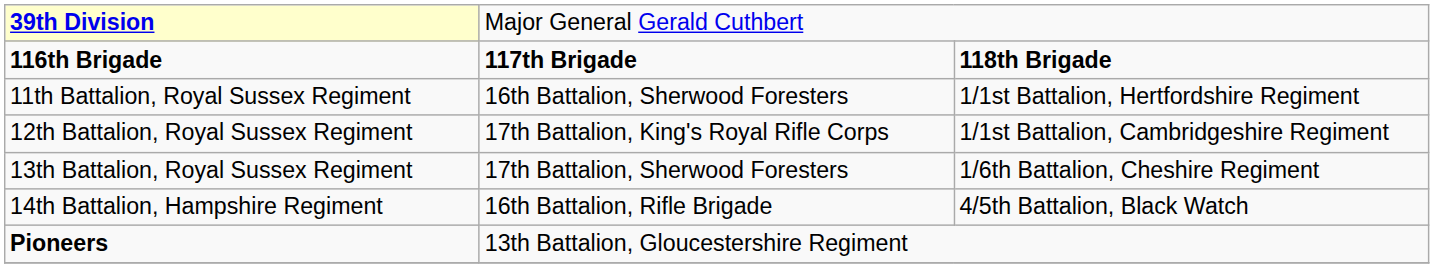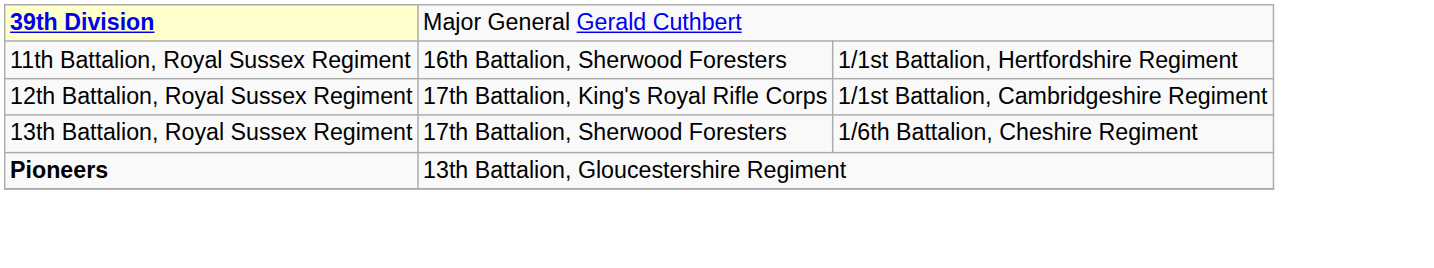- row: 116th Brigade | 117th Brigade | 118th Brigade
- row: 14th Battalion, Hampshire Regiment | 16th Battalion, Rifle Brigade | 4/5th Battalion, Black Watch
